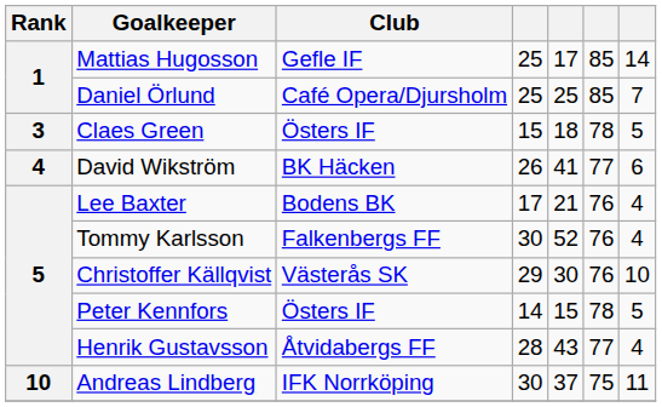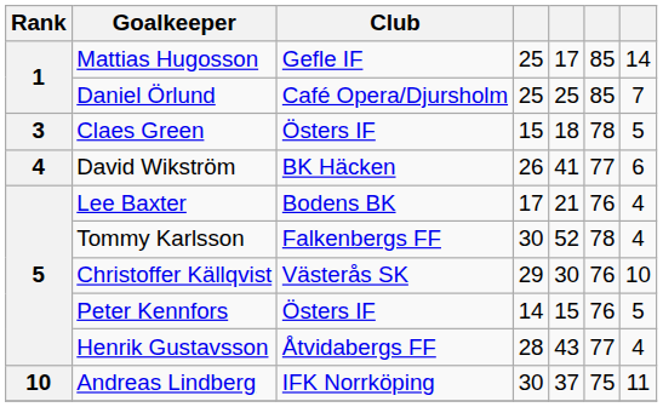Tommy Karlsson | column 6: 76 -> 78
Peter Kennfors | column 6: 78 -> 76
